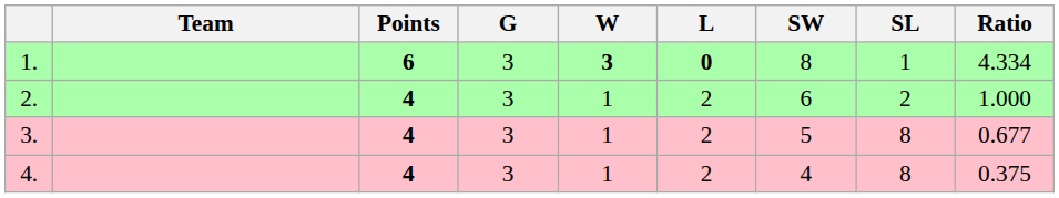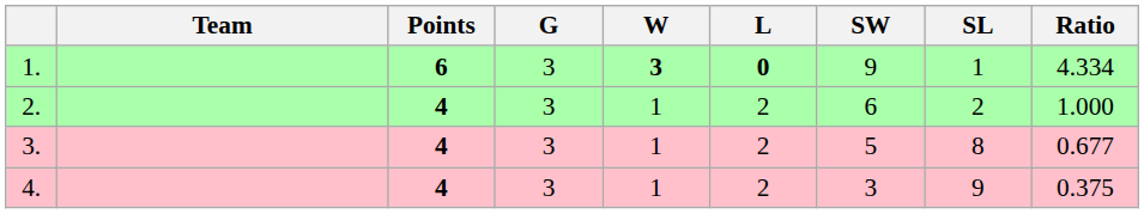1. | SW: 8 -> 9
4. | SW: 4 -> 3
4. | SL: 8 -> 9
